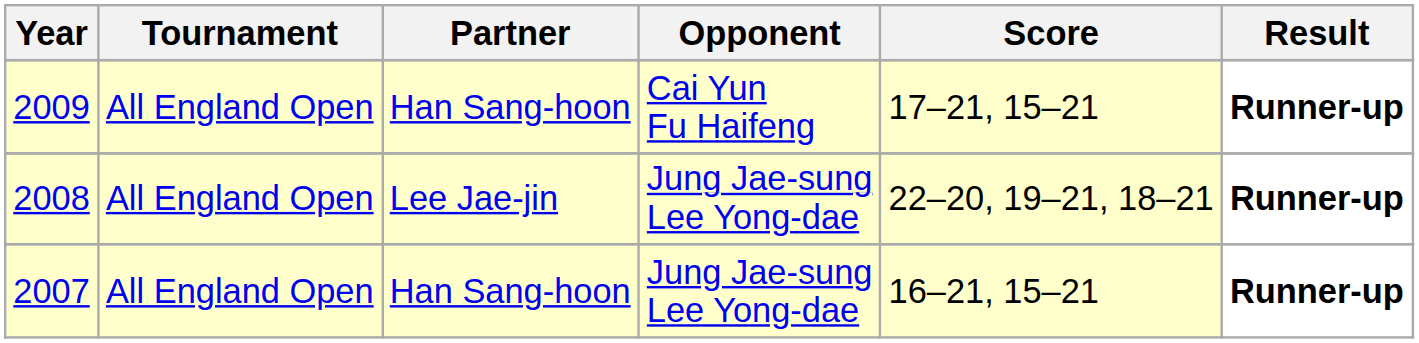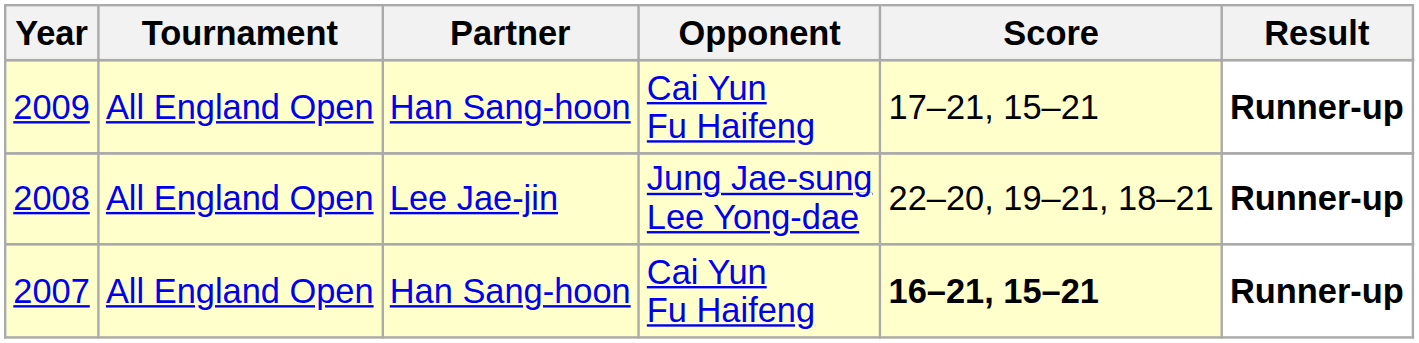2007 | Opponent: Jung Jae-sung Lee Yong-dae -> Cai Yun Fu Haifeng
2007 | Score: normal -> bold
